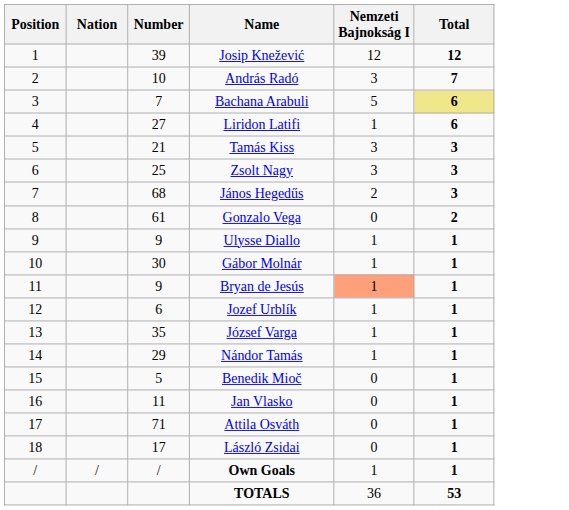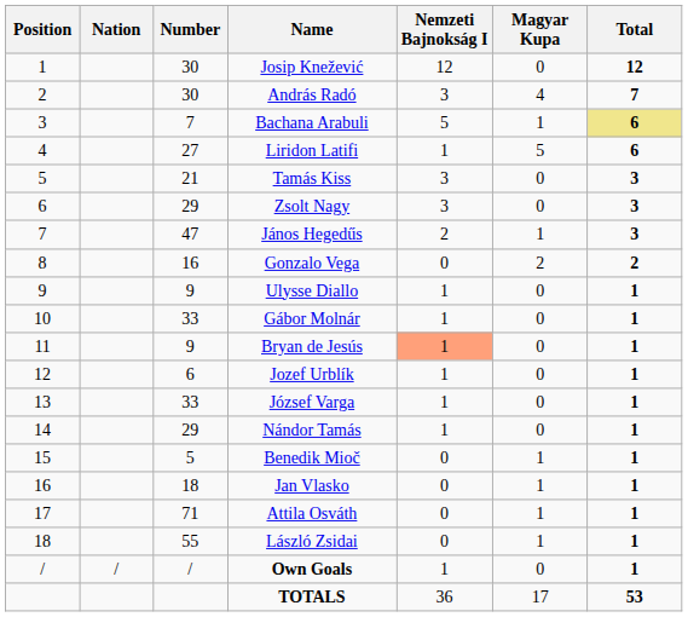+ column: Magyar Kupa | 0 | 4 | 1 | 5 | 0 | 0 | 1 | 2 | 0 | 0 | 0 | 0 | 0 | 0 | 1 | 1 | 1 | 1 | 0 | 17
Josip Knežević | Number: 39 -> 30
András Radó | Number: 10 -> 30
Zsolt Nagy | Number: 25 -> 29
János Hegedűs | Number: 68 -> 47
Gonzalo Vega | Number: 61 -> 16
Gábor Molnár | Number: 30 -> 33
József Varga | Number: 35 -> 33
Jan Vlasko | Number: 11 -> 18
László Zsidai | Number: 17 -> 55
